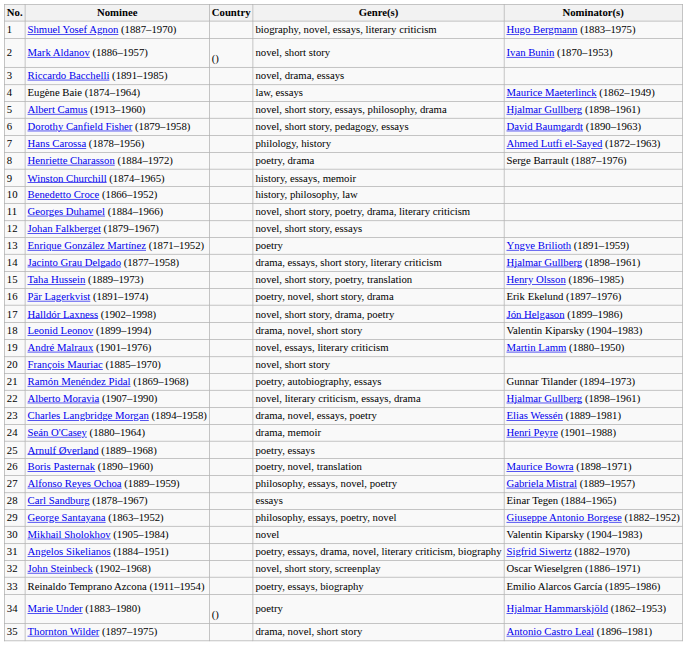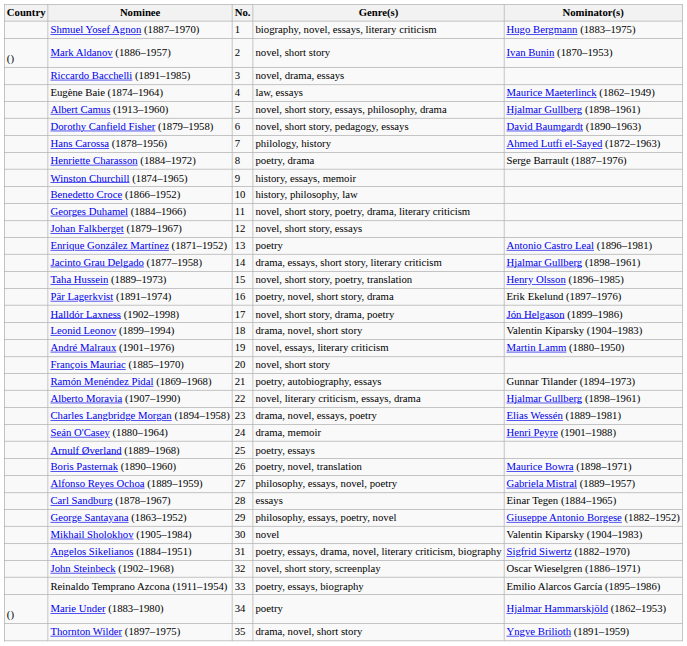columns swapped: No. <-> Country
Enrique González Martínez (1871–1952) | Nominator(s): Yngve Brilioth (1891–1959) -> Antonio Castro Leal (1896–1981)
Thornton Wilder (1897–1975) | Nominator(s): Antonio Castro Leal (1896–1981) -> Yngve Brilioth (1891–1959)
